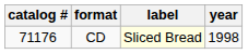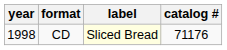columns swapped: year <-> catalog #
